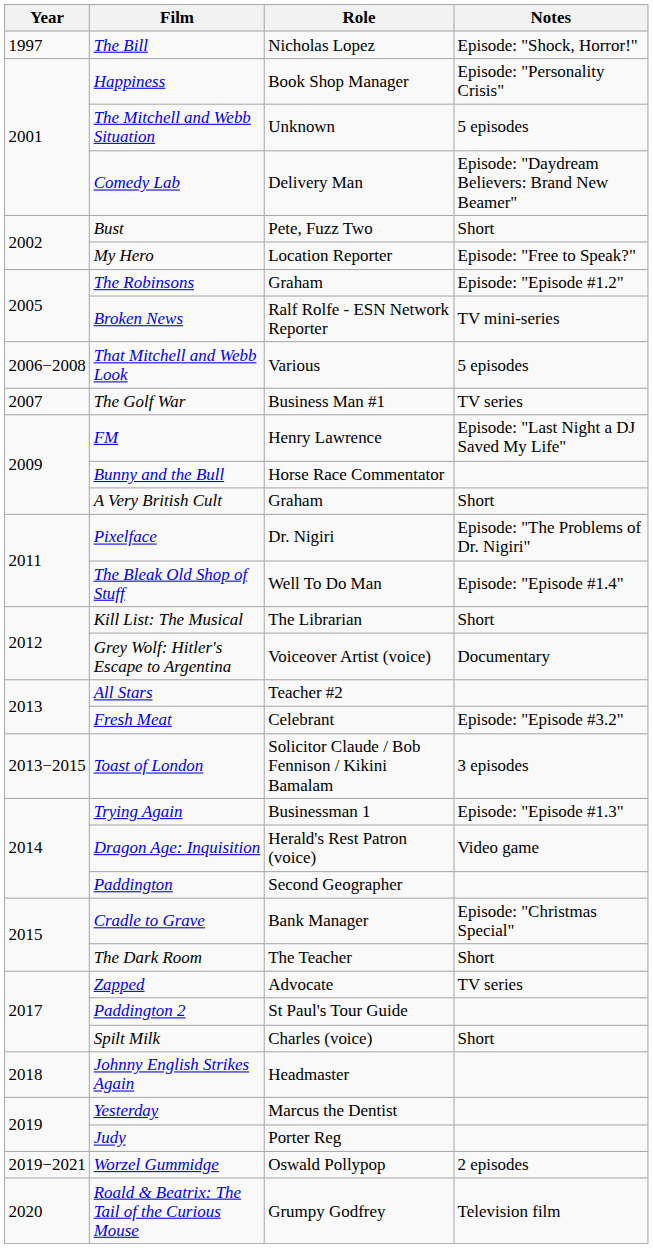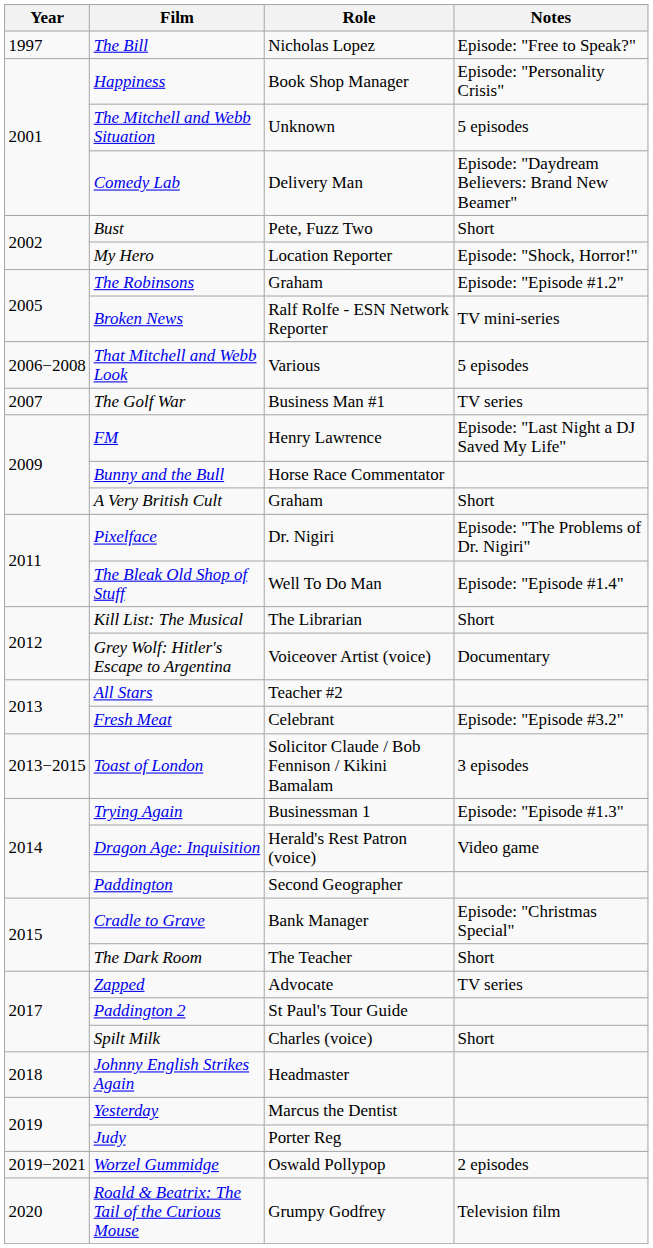The Bill | Notes: Episode: "Shock, Horror!" -> Episode: "Free to Speak?"
My Hero | Notes: Episode: "Free to Speak?" -> Episode: "Shock, Horror!"
